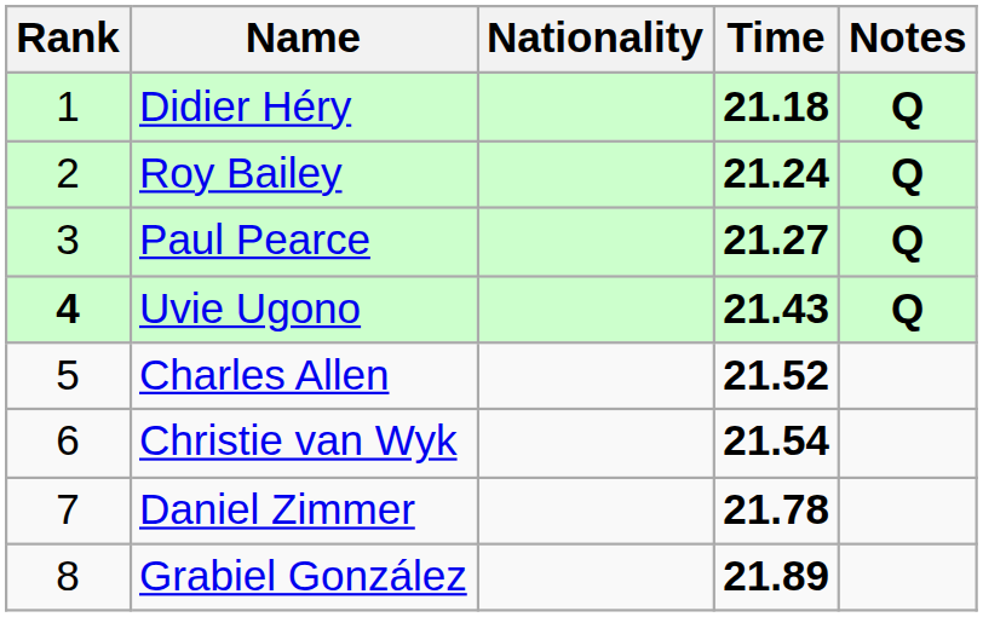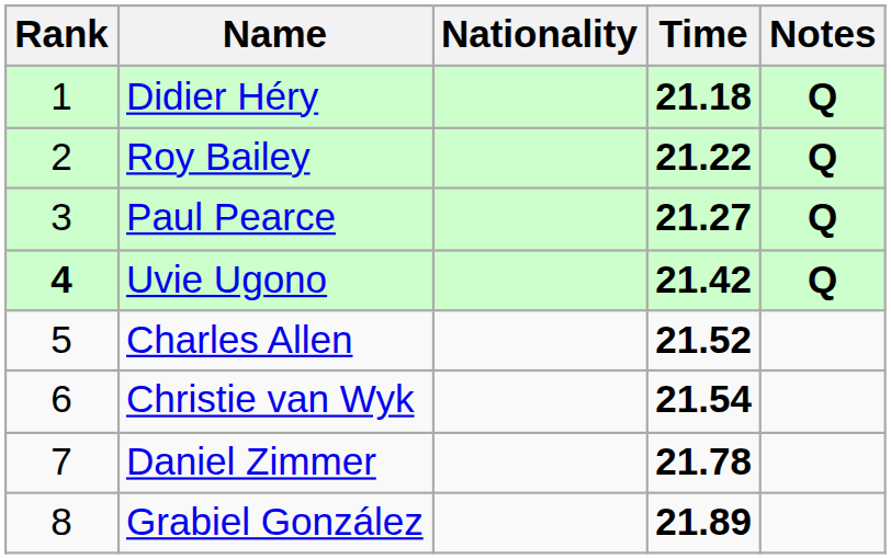Roy Bailey | Time: 21.24 -> 21.22
Uvie Ugono | Time: 21.43 -> 21.42
